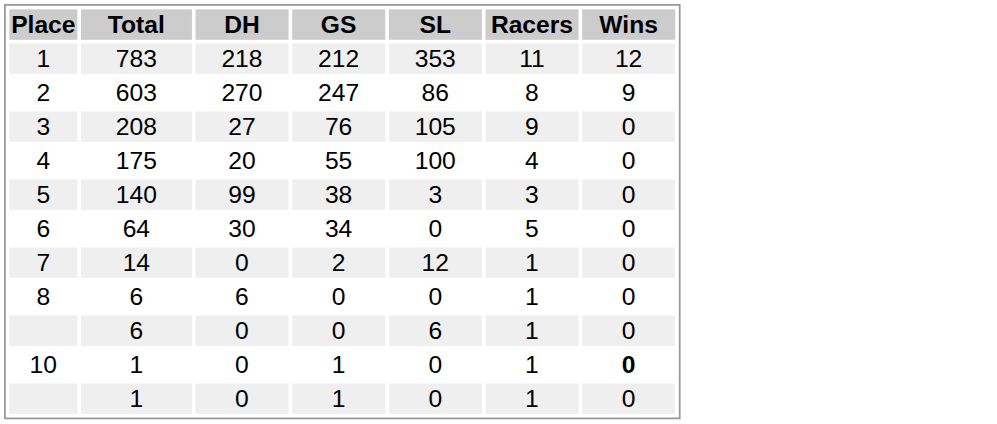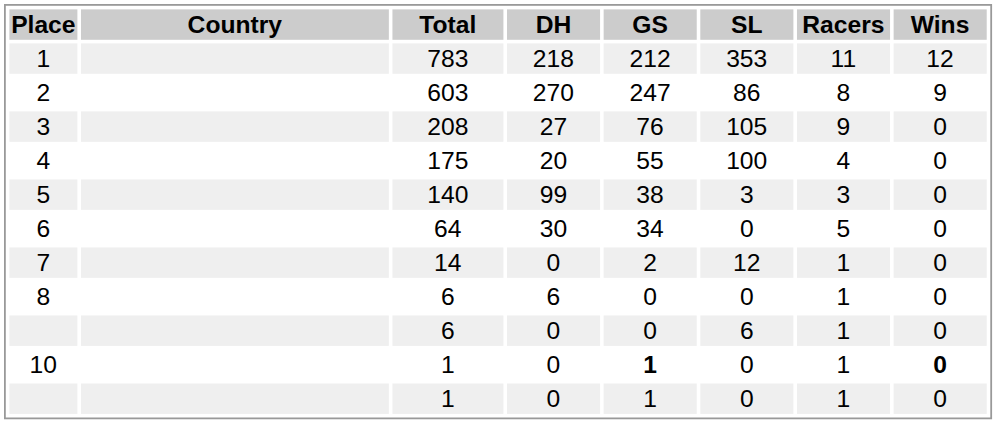+ column: Country
10 | GS: normal -> bold
